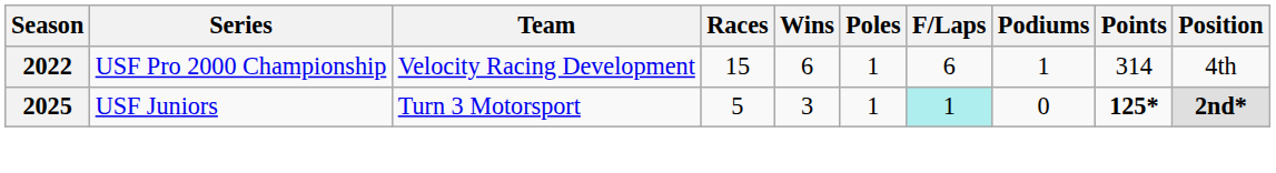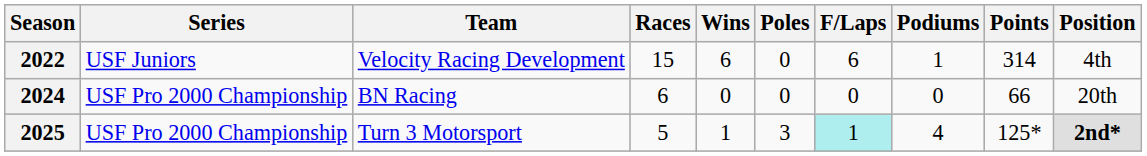2022 | Series: USF Pro 2000 Championship -> USF Juniors
2022 | Poles: 1 -> 0
+ row: 2024 | USF Pro 2000 Championship | BN Racing | 6 | 0 | 0 | 0 | 0 | 66 | 20th
2025 | Series: USF Juniors -> USF Pro 2000 Championship
2025 | Wins: 3 -> 1
2025 | Poles: 1 -> 3
2025 | Podiums: 0 -> 4
2025 | Points: bold -> normal
